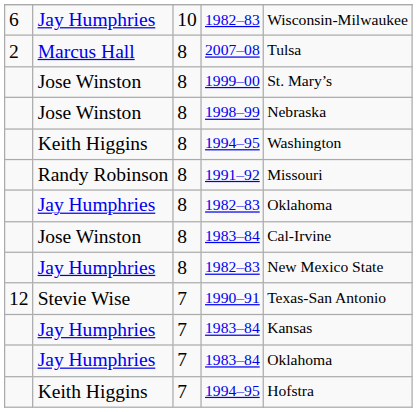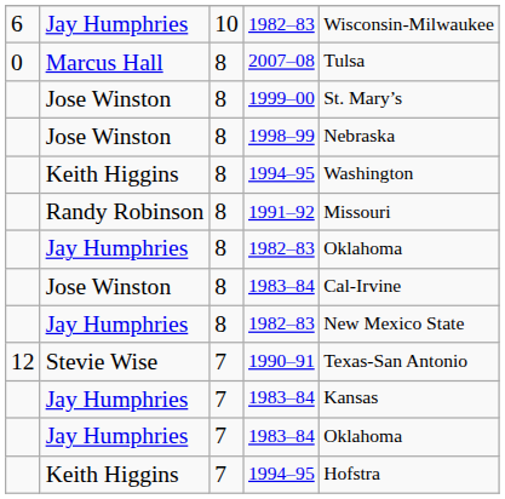2007–08 | column 1: 2 -> 0
